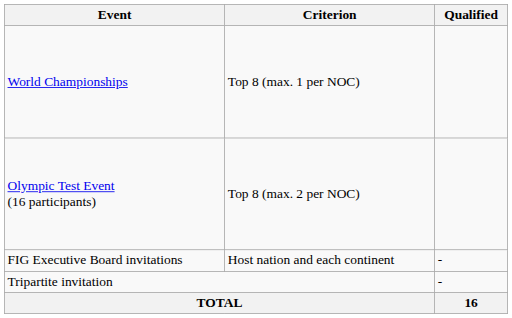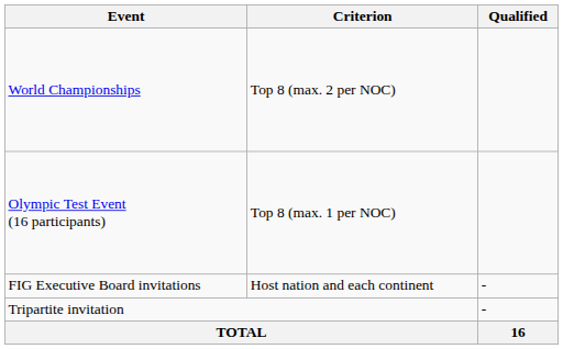World Championships | Criterion: Top 8 (max. 1 per NOC) -> Top 8 (max. 2 per NOC)
Olympic Test Event (16 participants) | Criterion: Top 8 (max. 2 per NOC) -> Top 8 (max. 1 per NOC)
